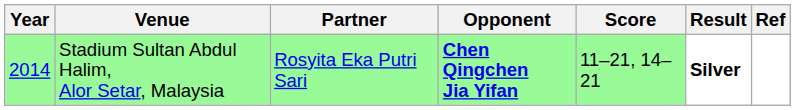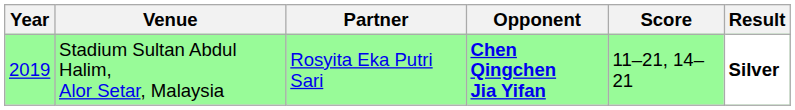- column: Ref
Stadium Sultan Abdul Halim, Alor Setar, Malaysia | Year: 2014 -> 2019
